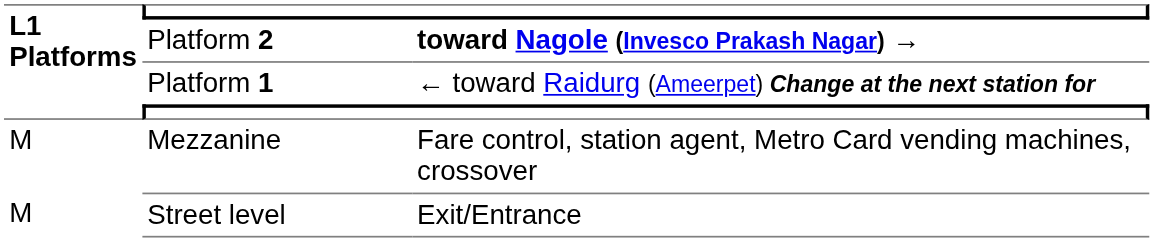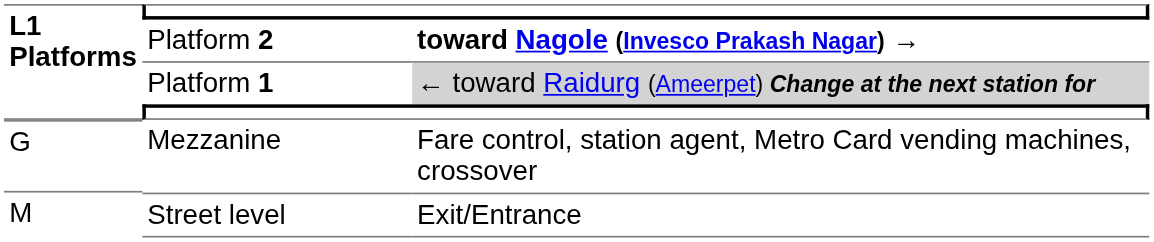Platform 1 | column 3: no background -> lightgrey background
Mezzanine | L1 Platforms: M -> G
